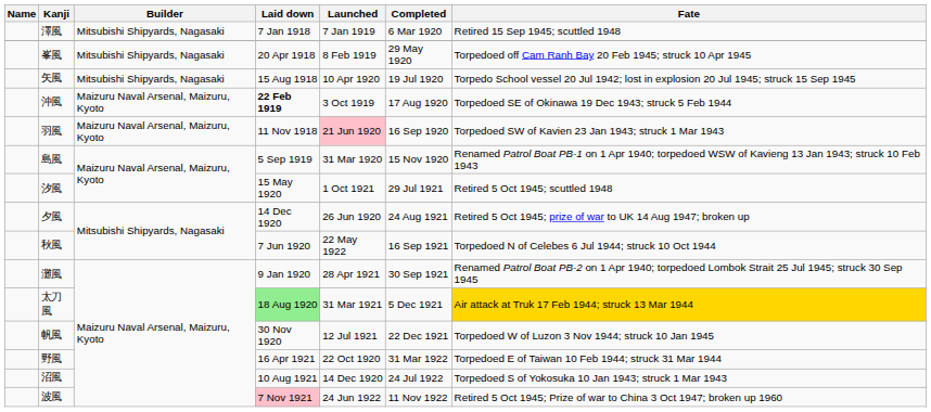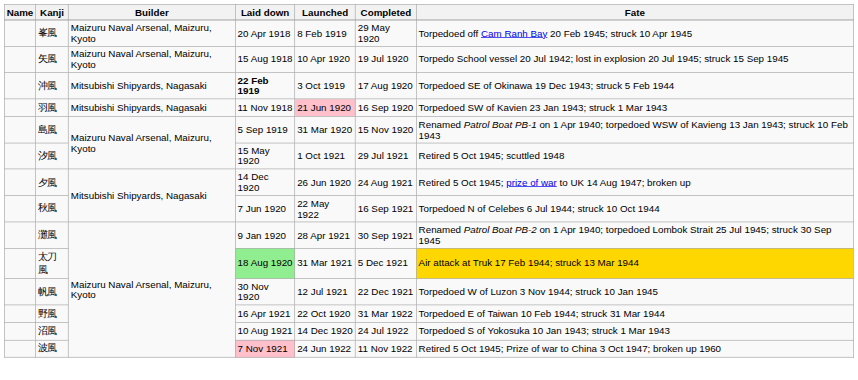- row: 澤風 | Mitsubishi Shipyards, Nagasaki | 7 Jan 1918 | 7 Jan 1919 | 6 Mar 1920 | Retired 15 Sep 1945; scuttled 1948
峯風 | Builder: Mitsubishi Shipyards, Nagasaki -> Maizuru Naval Arsenal, Maizuru, Kyoto
矢風 | Builder: Mitsubishi Shipyards, Nagasaki -> Maizuru Naval Arsenal, Maizuru, Kyoto
沖風 | Builder: Maizuru Naval Arsenal, Maizuru, Kyoto -> Mitsubishi Shipyards, Nagasaki
羽風 | Builder: Maizuru Naval Arsenal, Maizuru, Kyoto -> Mitsubishi Shipyards, Nagasaki
